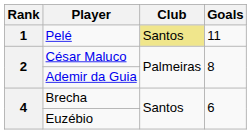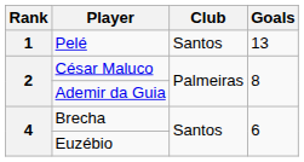Pelé | Club: khaki background -> no background
Pelé | Goals: 11 -> 13
